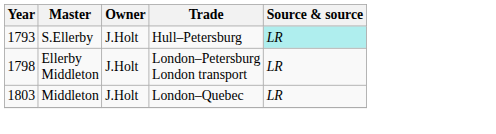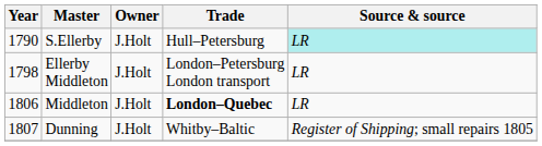S.Ellerby | Year: 1793 -> 1790
Middleton | Year: 1803 -> 1806
Middleton | Trade: normal -> bold
+ row: 1807 | Dunning | J.Holt | Whitby–Baltic | Register of Shipping; small repairs 1805
